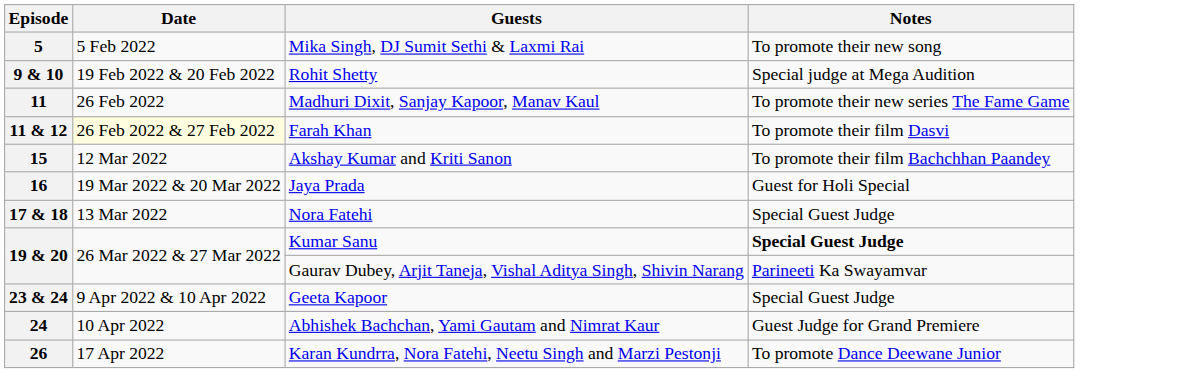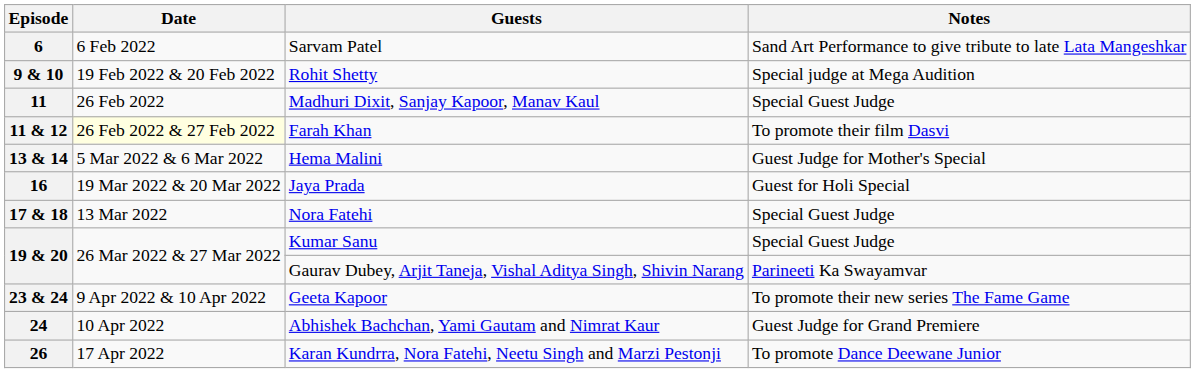- row: 5 | 5 Feb 2022 | Mika Singh, DJ Sumit Sethi & Laxmi Rai | To promote their new song
+ row: 6 | 6 Feb 2022 | Sarvam Patel | Sand Art Performance to give tribute to late Lata Mangeshkar
11 | Notes: To promote their new series The Fame Game -> Special Guest Judge
+ row: 13 & 14 | 5 Mar 2022 & 6 Mar 2022 | Hema Malini | Guest Judge for Mother's Special
- row: 15 | 12 Mar 2022 | Akshay Kumar and Kriti Sanon | To promote their film Bachchhan Paandey
19 & 20 / Kumar Sanu | Notes: bold -> normal
23 & 24 | Notes: Special Guest Judge -> To promote their new series The Fame Game
